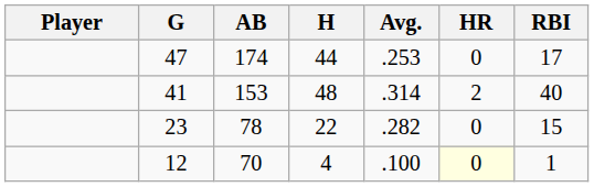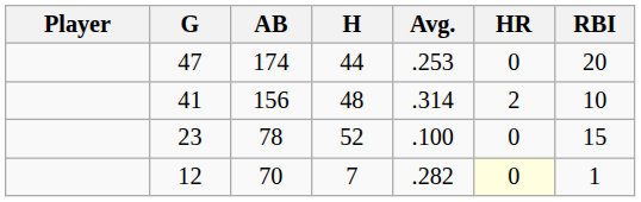47 | RBI: 17 -> 20
41 | AB: 153 -> 156
41 | RBI: 40 -> 10
23 | H: 22 -> 52
23 | Avg.: .282 -> .100
12 | H: 4 -> 7
12 | Avg.: .100 -> .282
